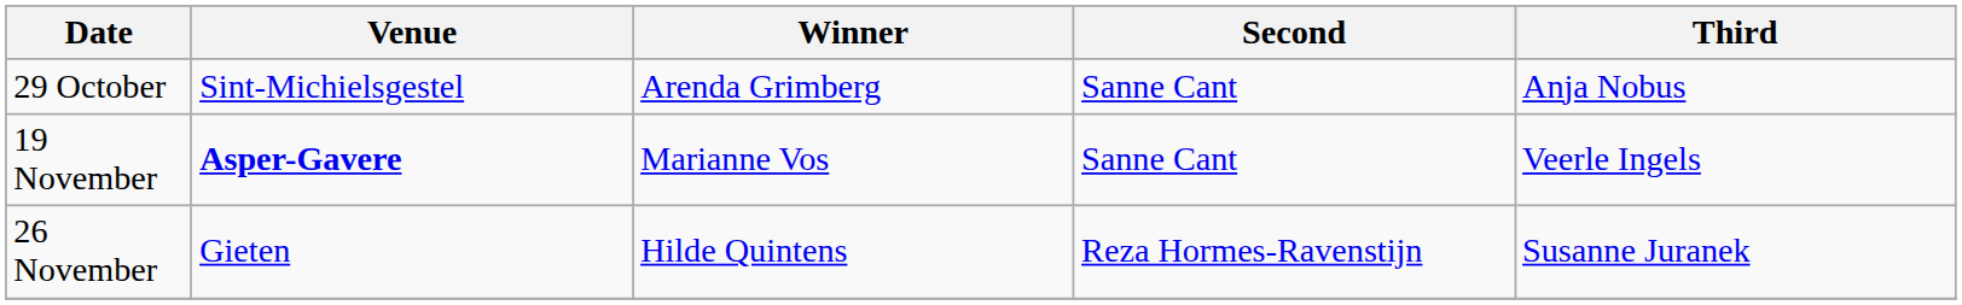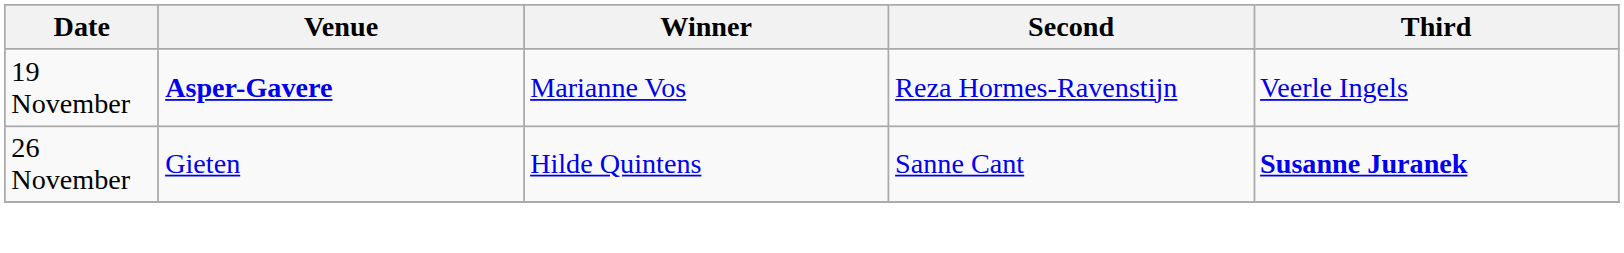- row: 29 October | Sint-Michielsgestel | Arenda Grimberg | Sanne Cant | Anja Nobus
19 November | Second: Sanne Cant -> Reza Hormes-Ravenstijn
26 November | Second: Reza Hormes-Ravenstijn -> Sanne Cant
26 November | Third: normal -> bold
